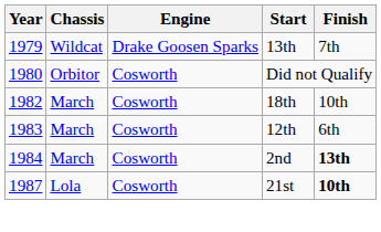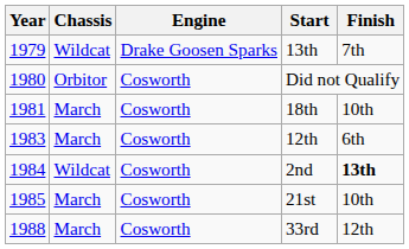18th | Year: 1982 -> 1981
2nd | Chassis: March -> Wildcat
21st | Year: 1987 -> 1985
21st | Chassis: Lola -> March
21st | Finish: bold -> normal
+ row: 1988 | March | Cosworth | 33rd | 12th
